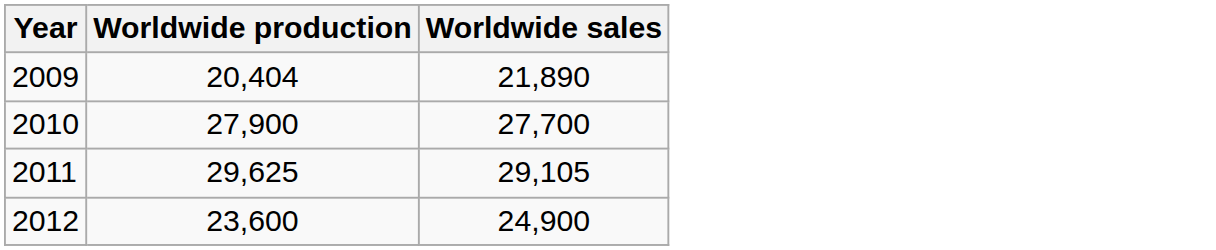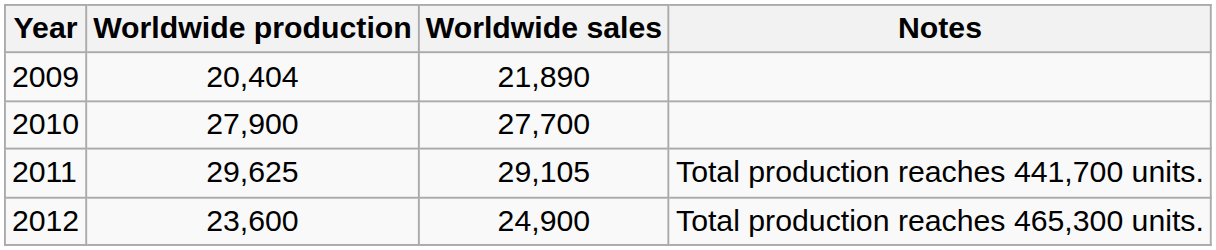+ column: Notes | Total production reaches 441,700 units. | Total production reaches 465,300 units.
